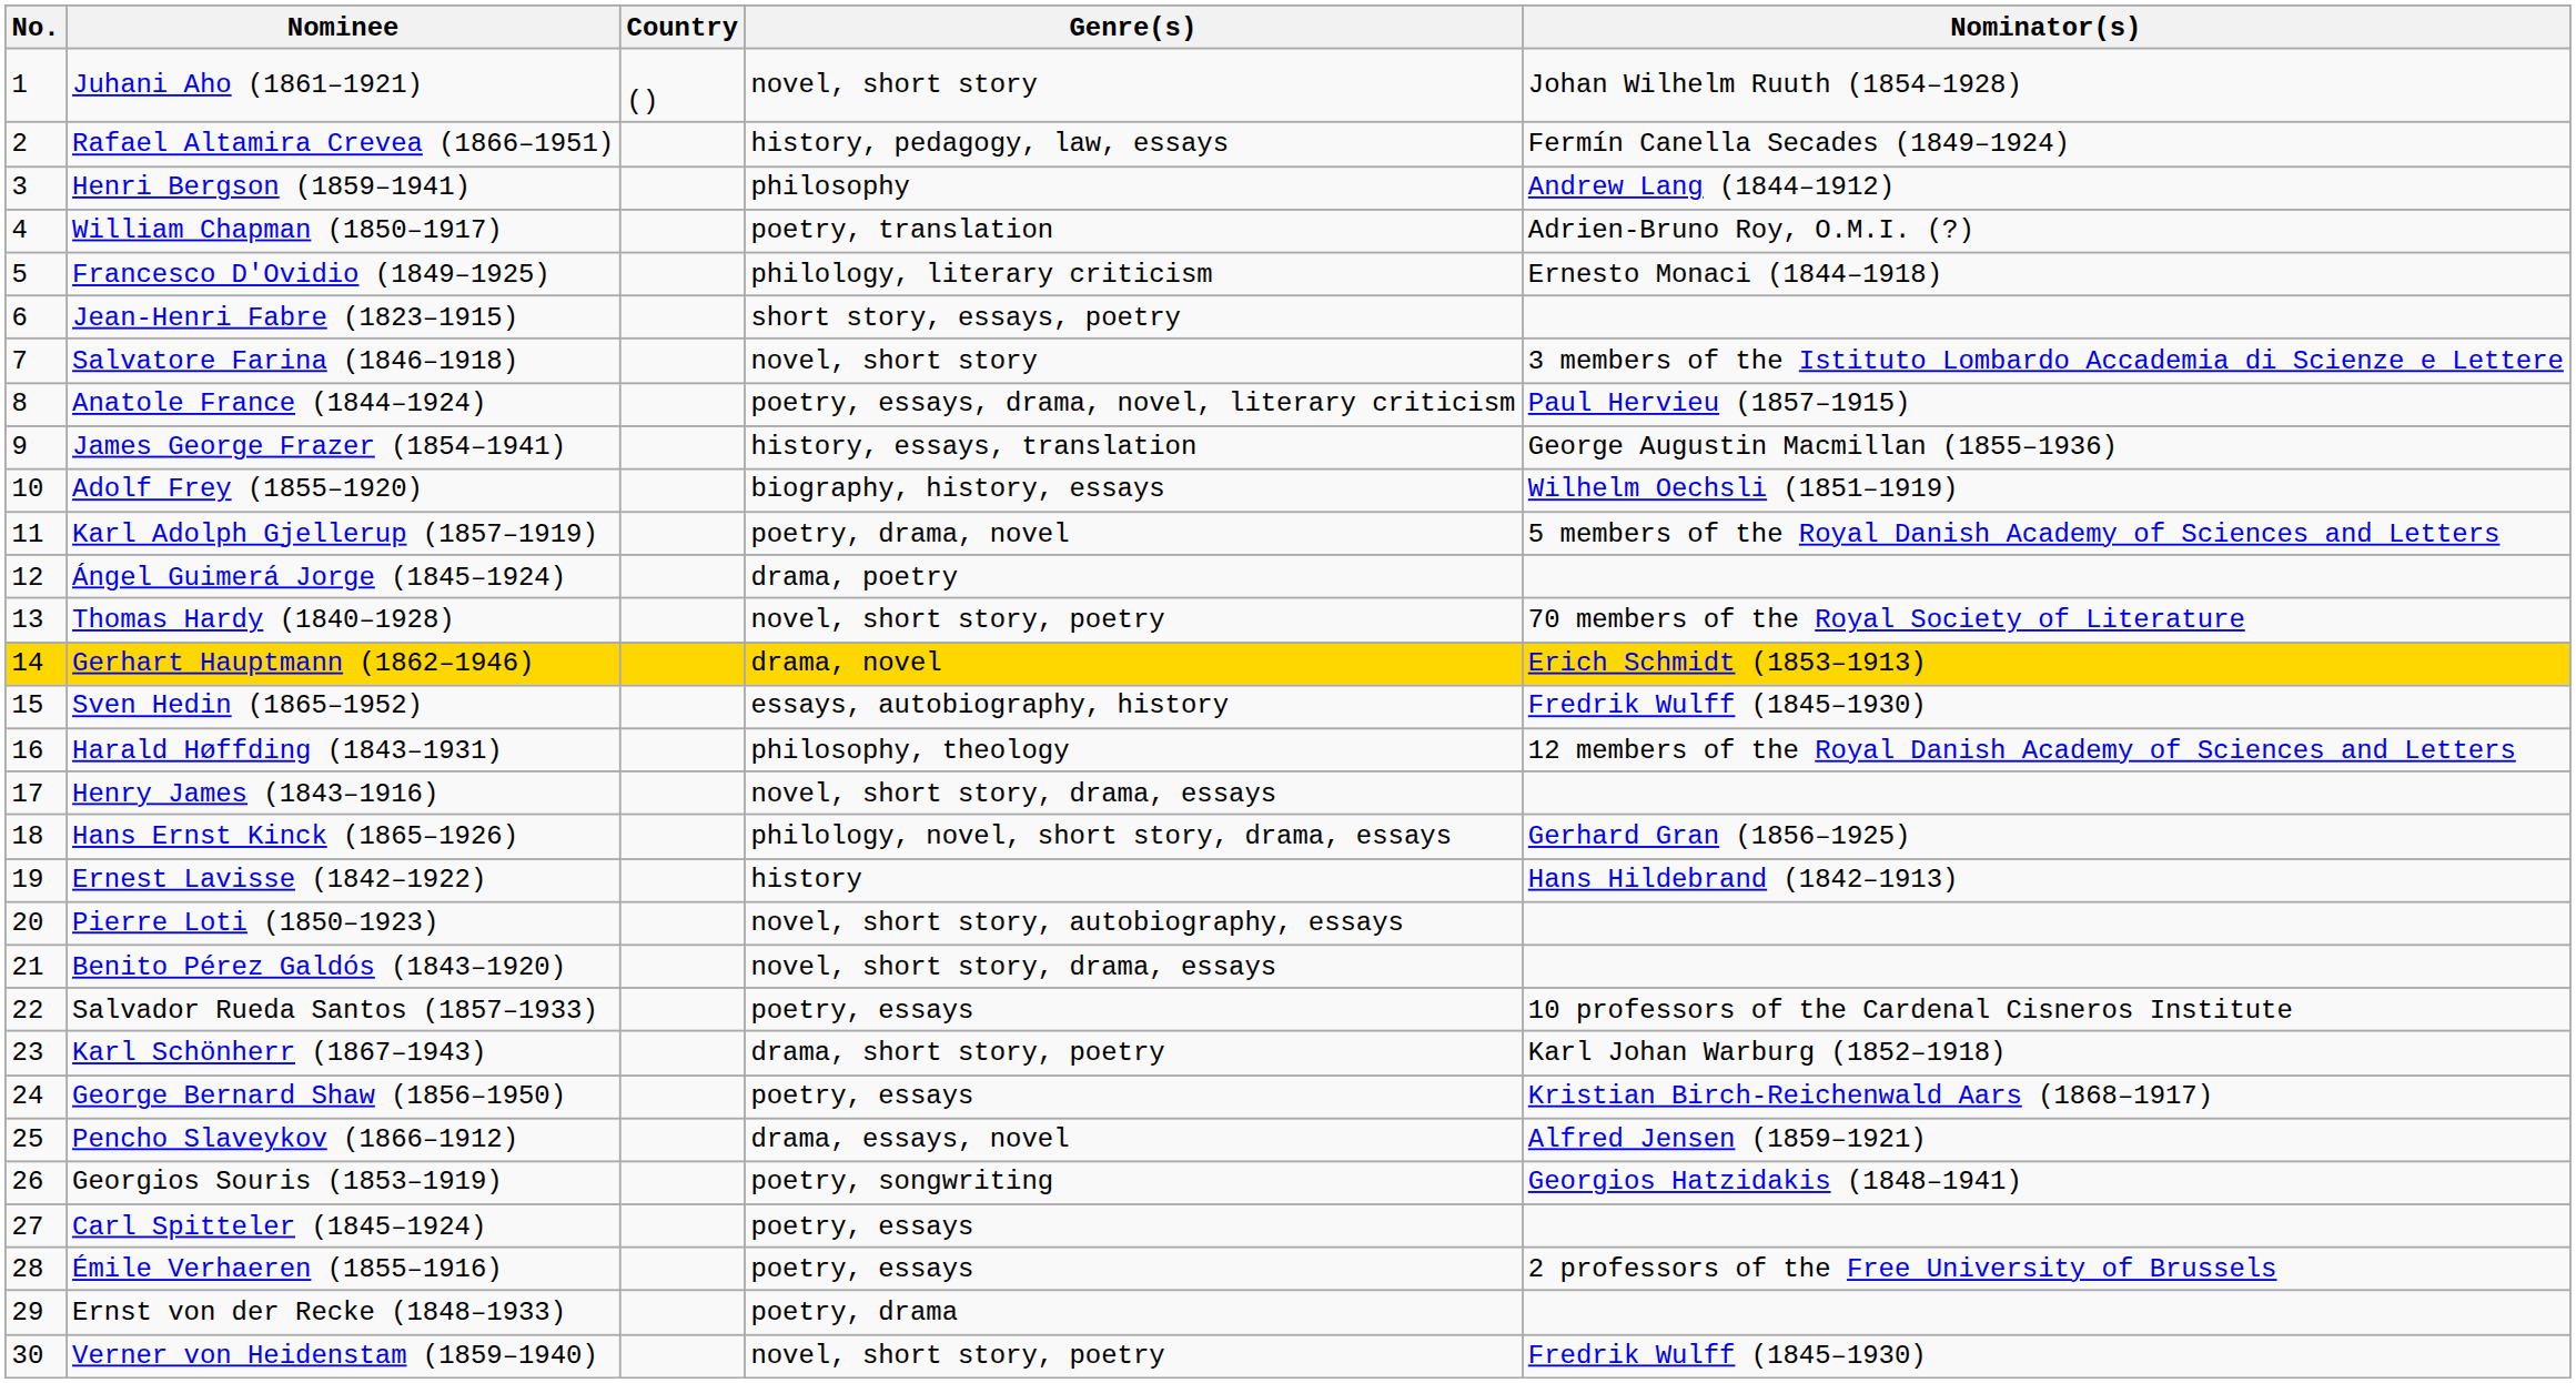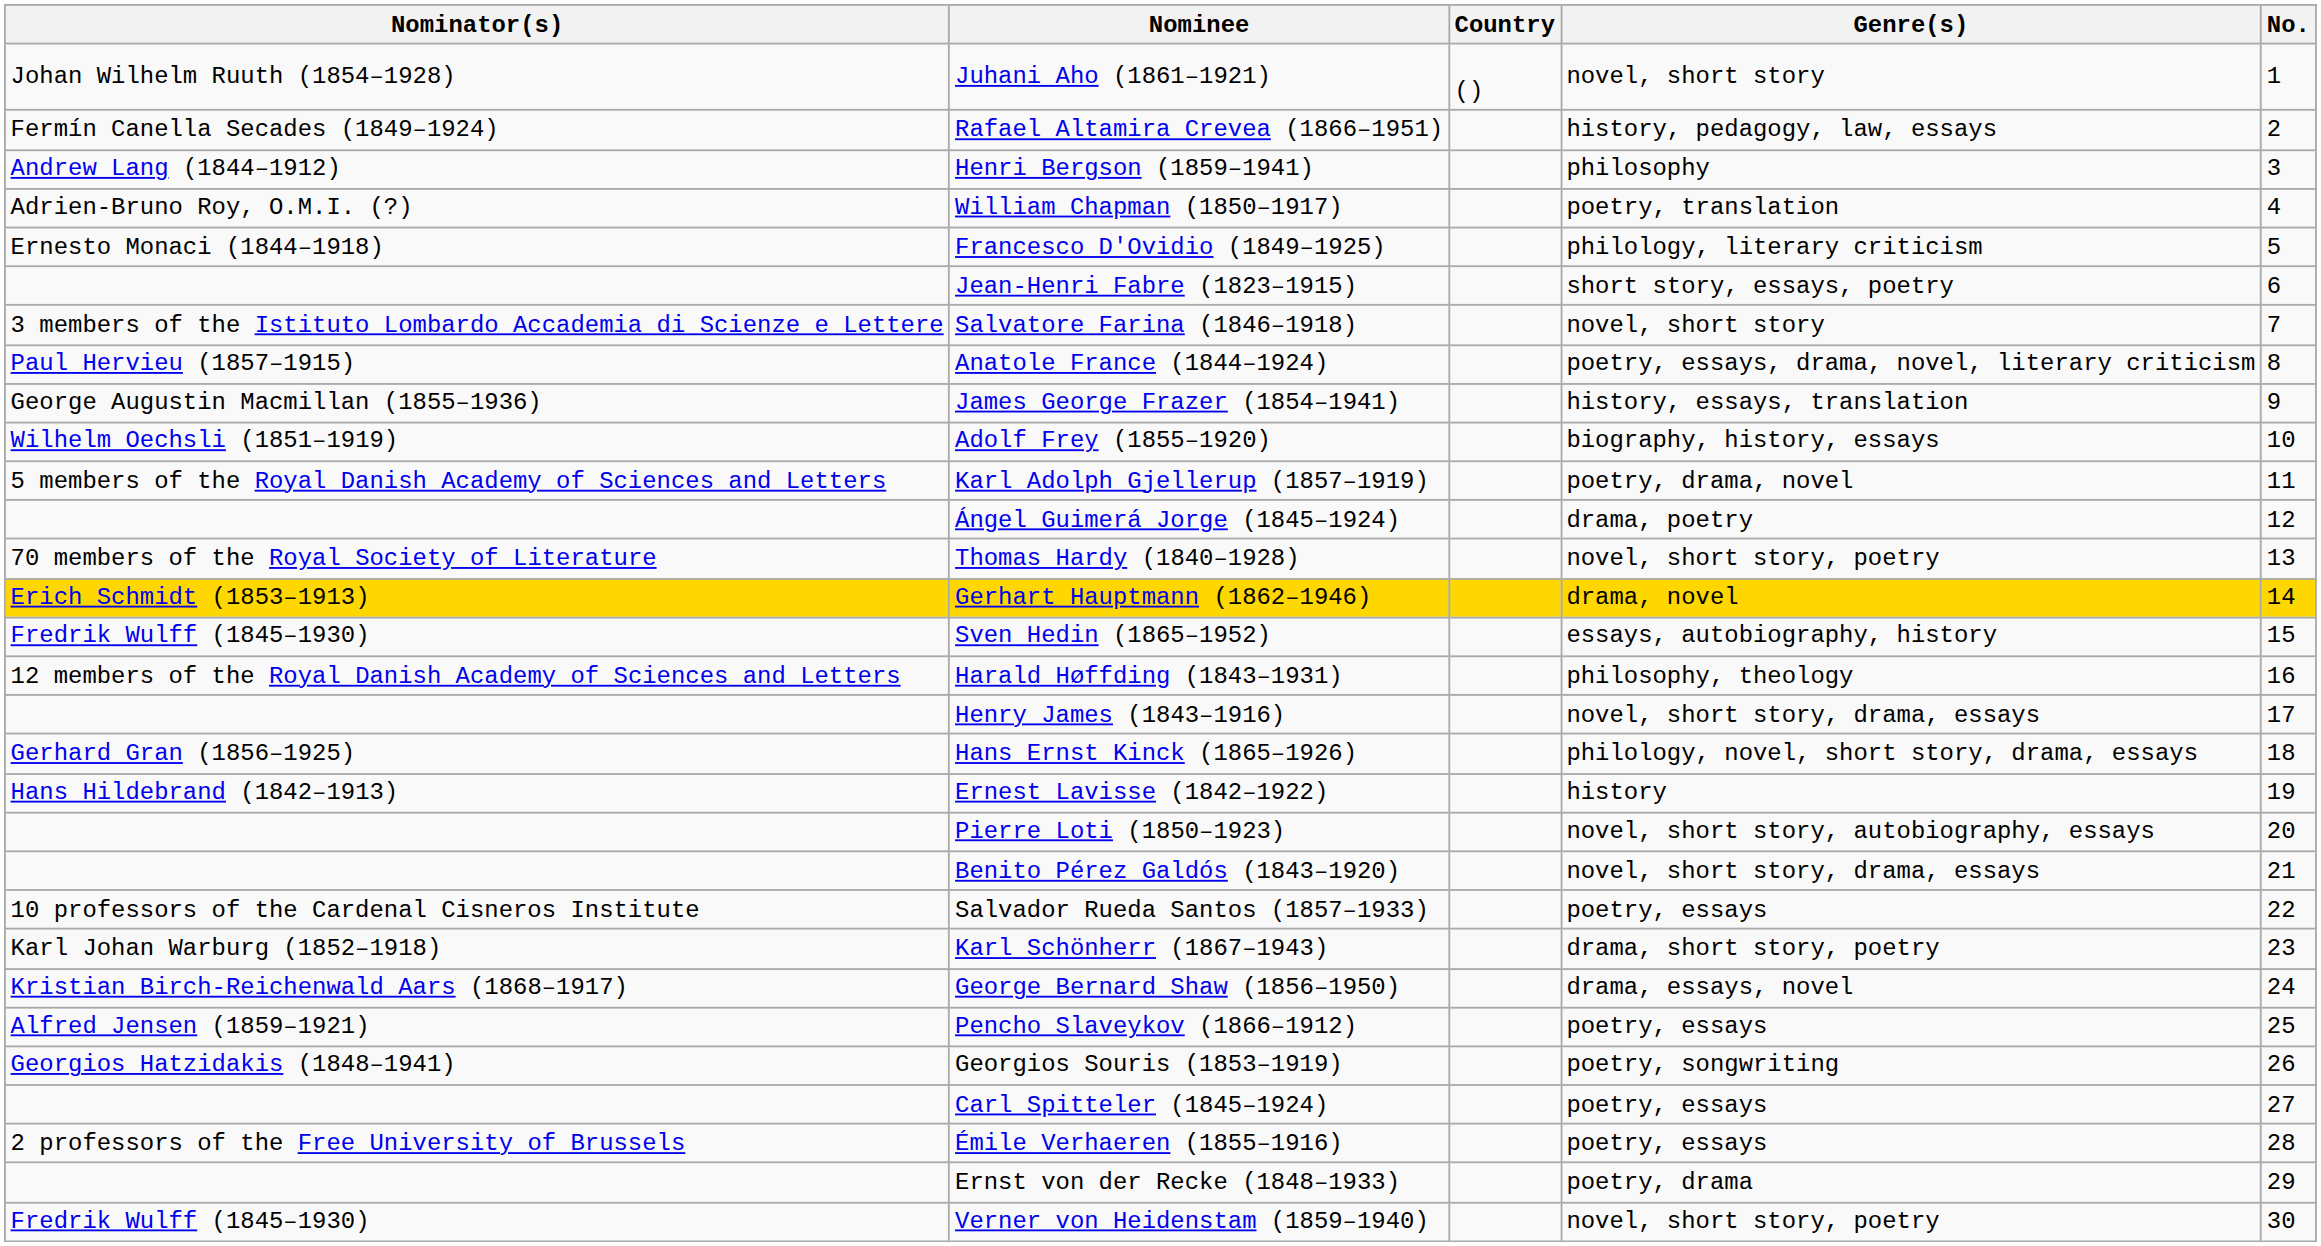columns swapped: No. <-> Nominator(s)
George Bernard Shaw (1856–1950) | Genre(s): poetry, essays -> drama, essays, novel
Pencho Slaveykov (1866–1912) | Genre(s): drama, essays, novel -> poetry, essays
